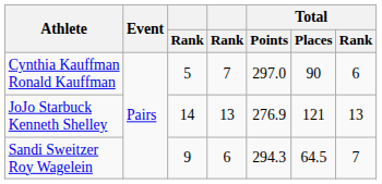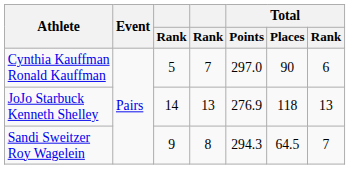JoJo Starbuck Kenneth Shelley | Total / Places: 121 -> 118
Sandi Sweitzer Roy Wagelein | column 4: 6 -> 8
